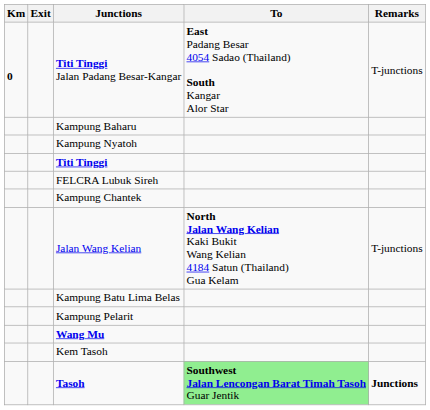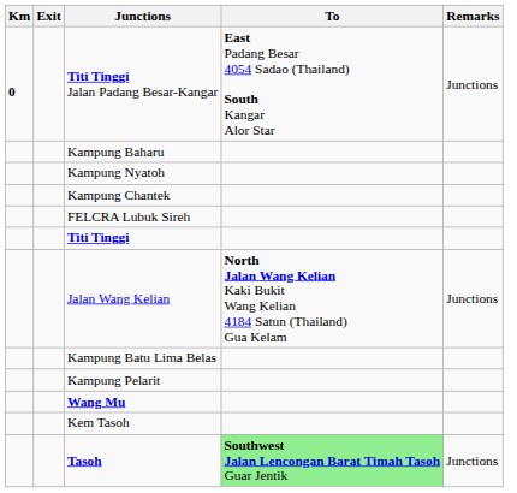Titi Tinggi Jalan Padang Besar-Kangar | Remarks: T-junctions -> Junctions
rows swapped: Titi Tinggi <-> Kampung Chantek
Jalan Wang Kelian | Remarks: T-junctions -> Junctions
Tasoh | Remarks: bold -> normal
